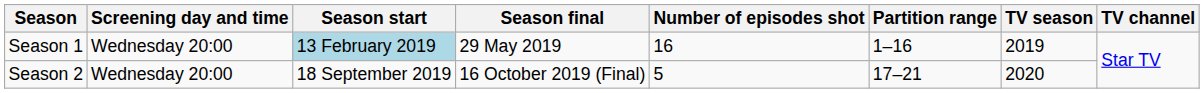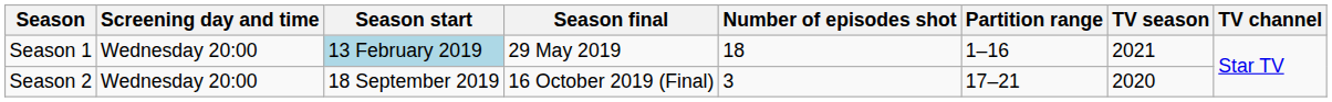Season 1 | Number of episodes shot: 16 -> 18
Season 1 | TV season: 2019 -> 2021
Season 2 | Number of episodes shot: 5 -> 3
